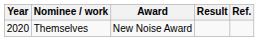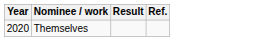- column: Award | New Noise Award
